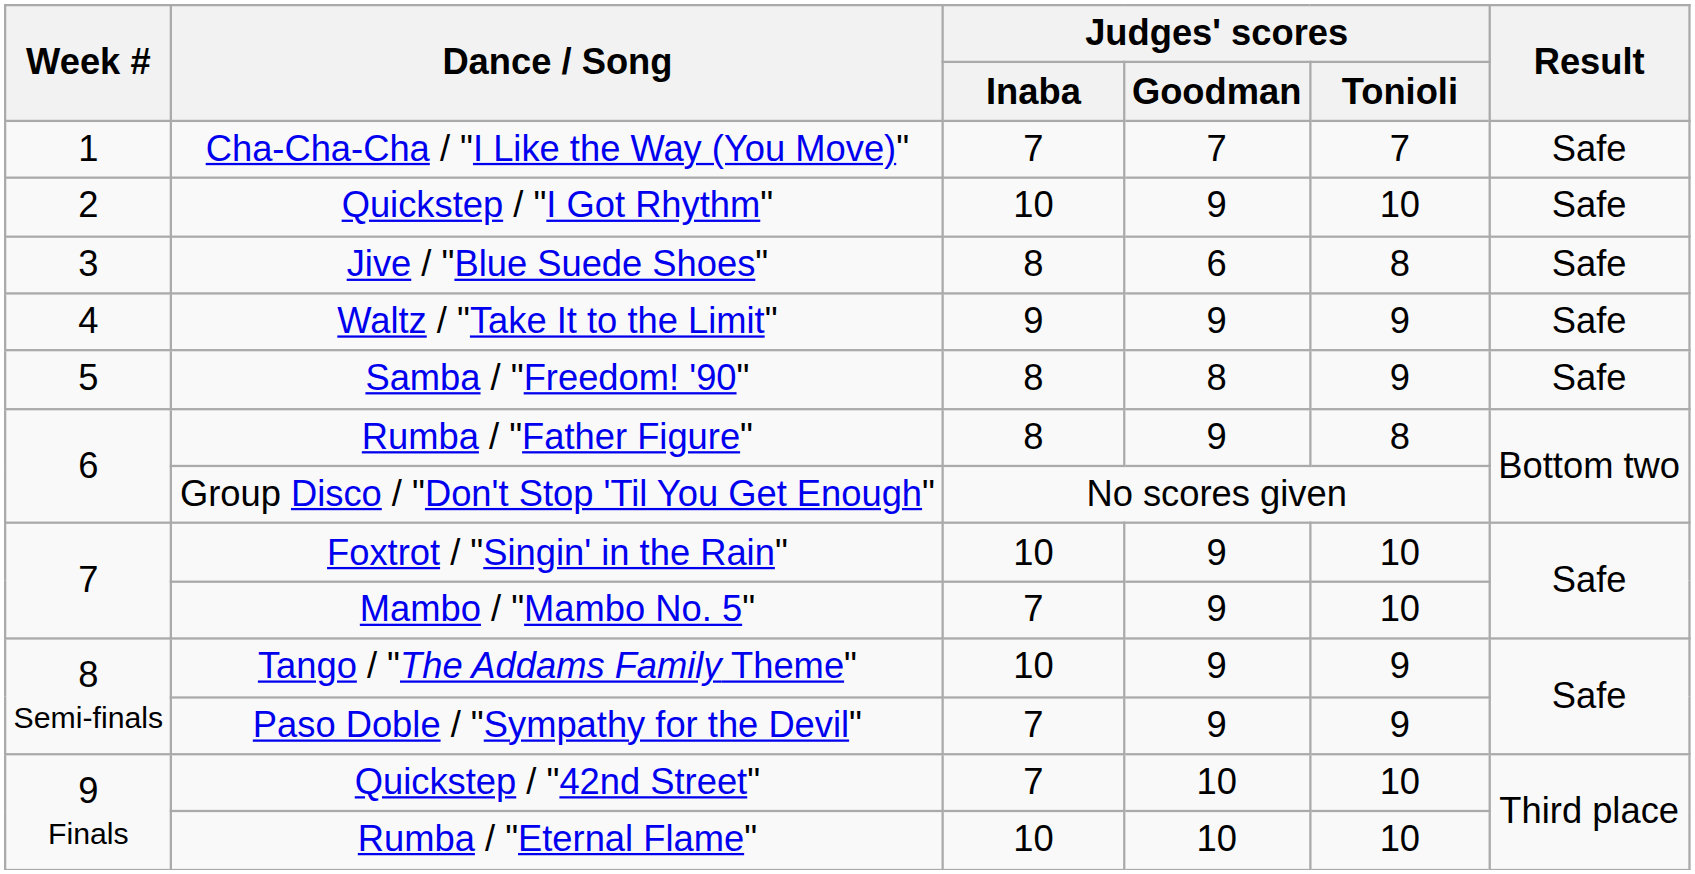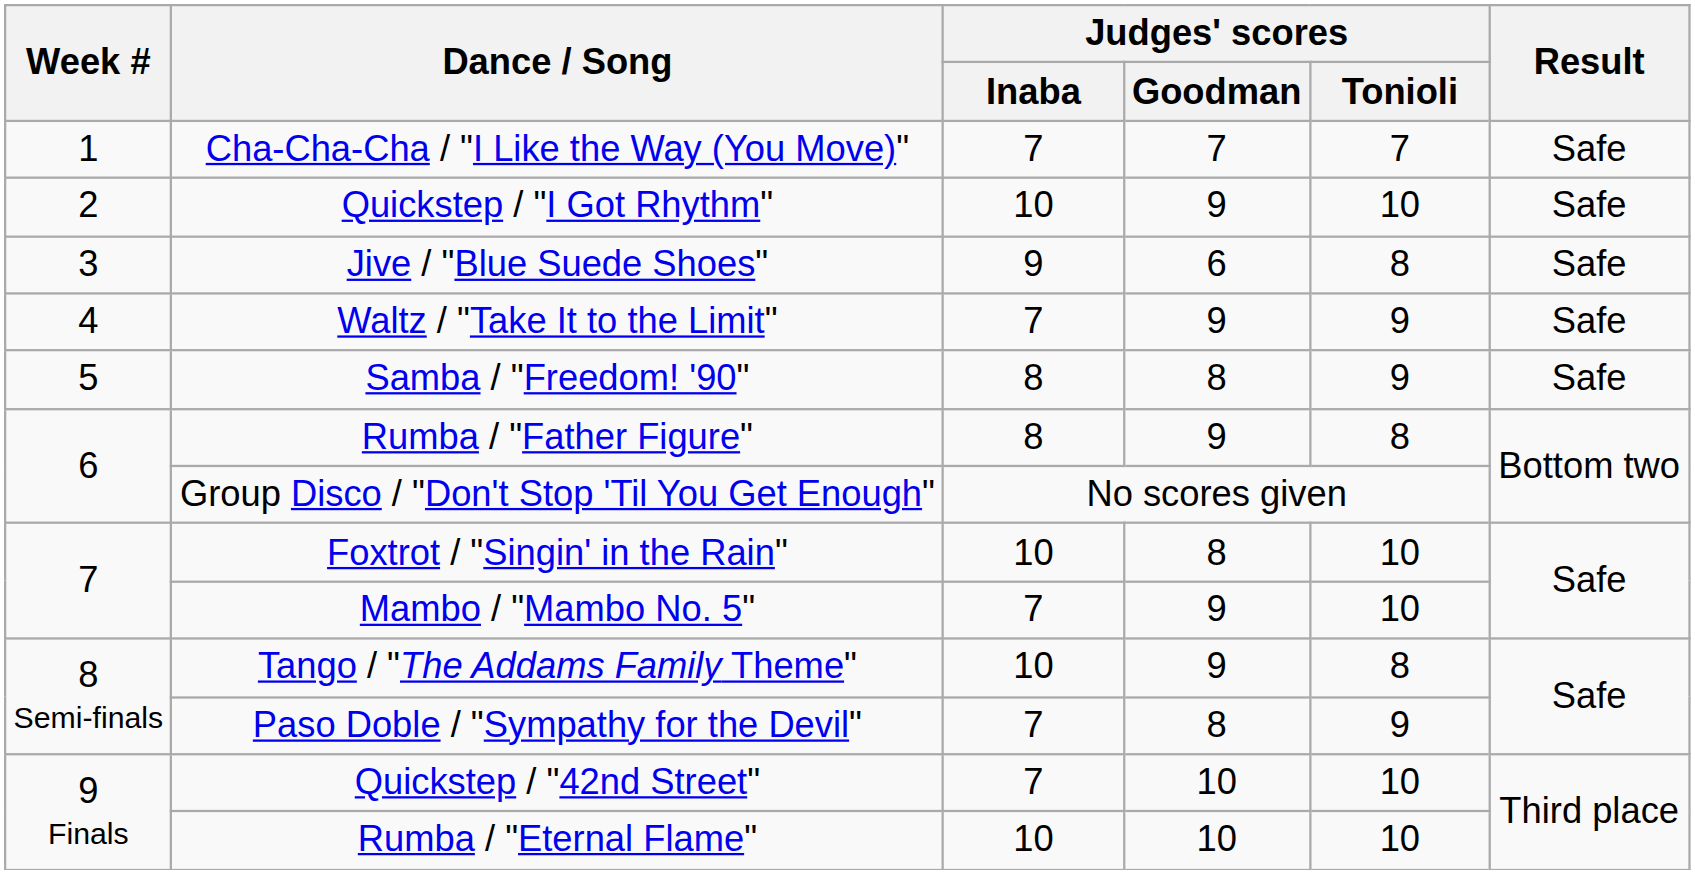Jive / "Blue Suede Shoes" | Judges' scores / Inaba: 8 -> 9
Waltz / "Take It to the Limit" | Judges' scores / Inaba: 9 -> 7
Foxtrot / "Singin' in the Rain" | Judges' scores / Goodman: 9 -> 8
Tango / "The Addams Family Theme" | Judges' scores / Tonioli: 9 -> 8
Paso Doble / "Sympathy for the Devil" | Judges' scores / Goodman: 9 -> 8
